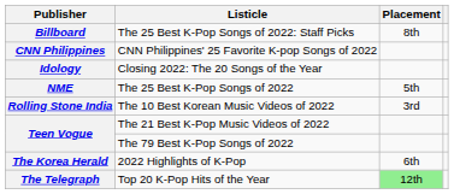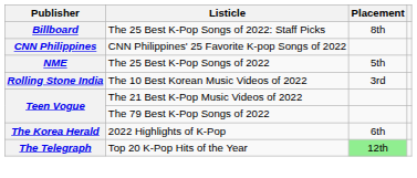- row: Idology | Closing 2022: The 20 Songs of the Year
